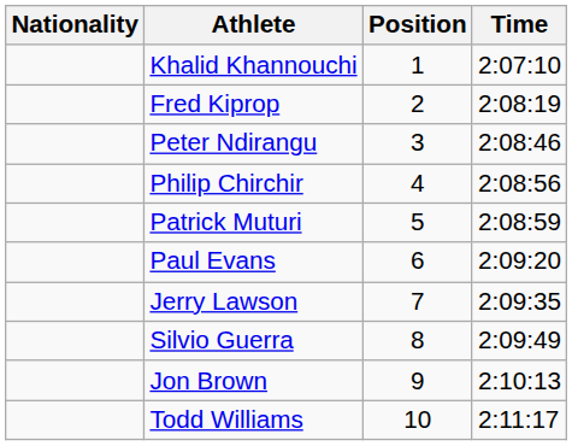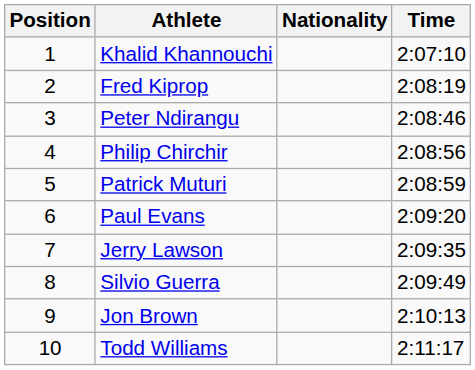columns swapped: Position <-> Nationality
